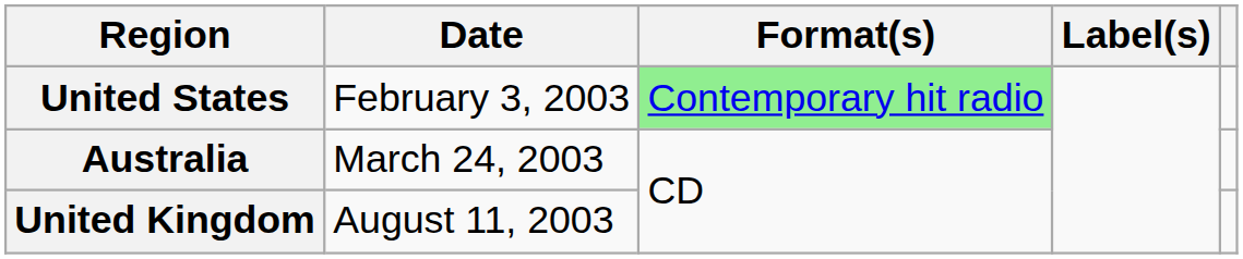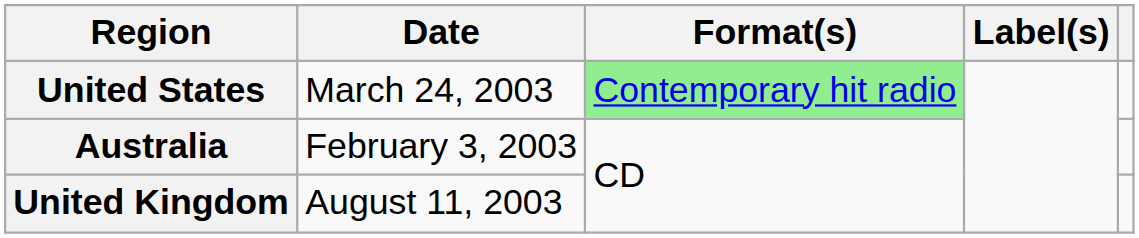United States | Date: February 3, 2003 -> March 24, 2003
Australia | Date: March 24, 2003 -> February 3, 2003
